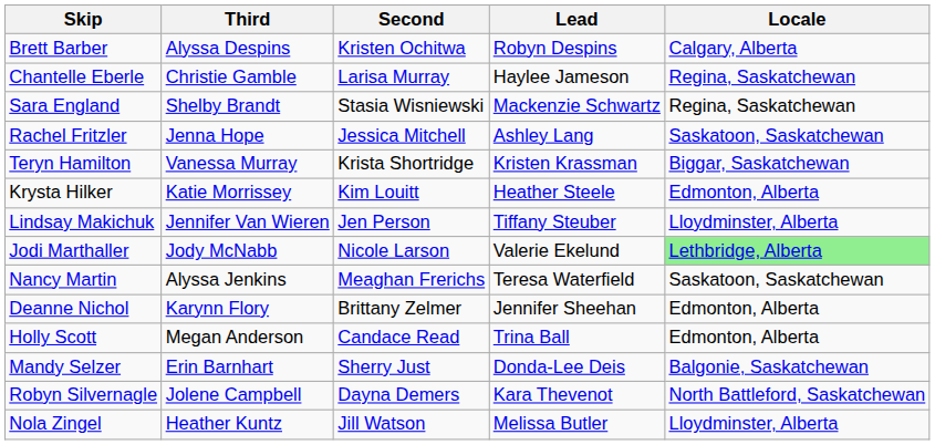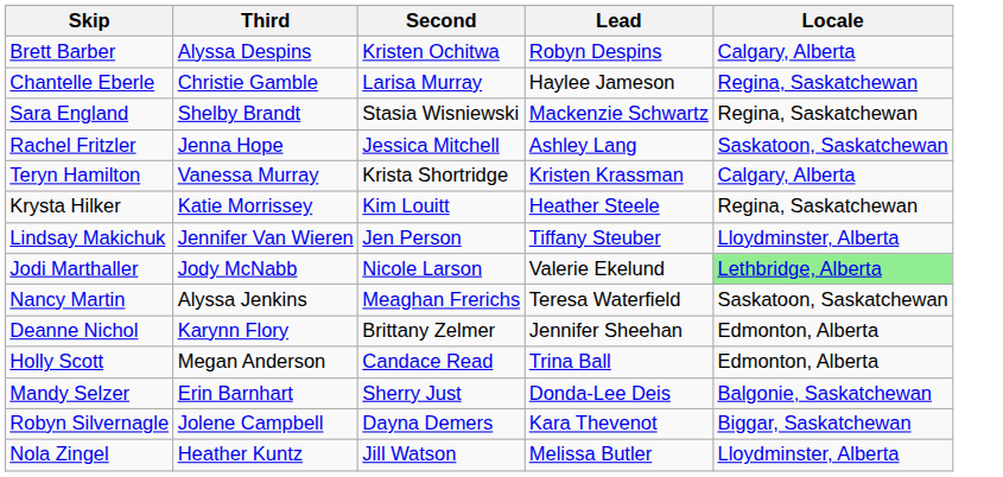Teryn Hamilton | Locale: Biggar, Saskatchewan -> Calgary, Alberta
Krysta Hilker | Locale: Edmonton, Alberta -> Regina, Saskatchewan
Robyn Silvernagle | Locale: North Battleford, Saskatchewan -> Biggar, Saskatchewan
